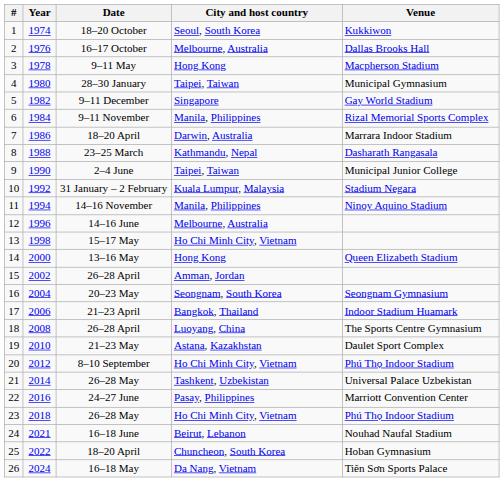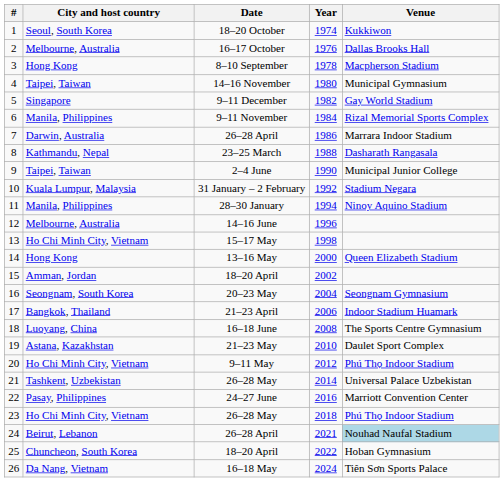columns swapped: Year <-> City and host country
3 | Date: 9–11 May -> 8–10 September
4 | Date: 28–30 January -> 14–16 November
7 | Date: 18–20 April -> 26–28 April
11 | Date: 14–16 November -> 28–30 January
15 | Date: 26–28 April -> 18–20 April
18 | Date: 26–28 April -> 16–18 June
20 | Date: 8–10 September -> 9–11 May
24 | Date: 16–18 June -> 26–28 April
24 | Venue: no background -> lightblue background
